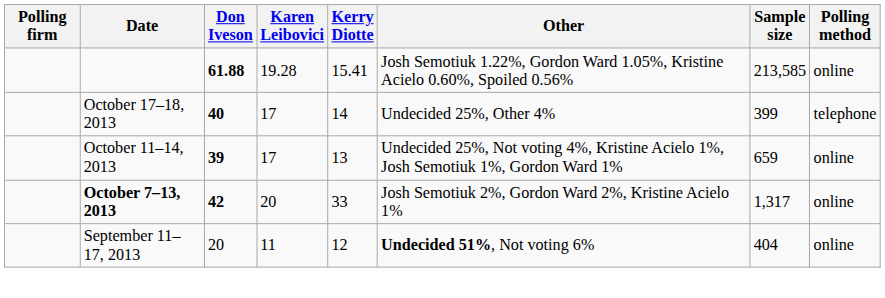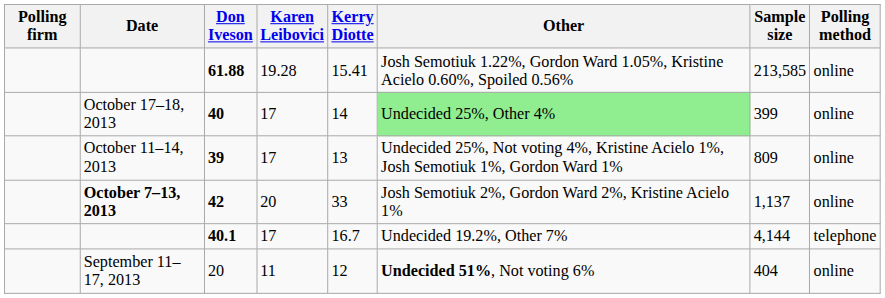40 | Other: no background -> lightgreen background
40 | Polling method: telephone -> online
39 | Sample size: 659 -> 809
42 | Sample size: 1,317 -> 1,137
+ row: 40.1 | 17 | 16.7 | Undecided 19.2%, Other 7% | 4,144 | telephone
